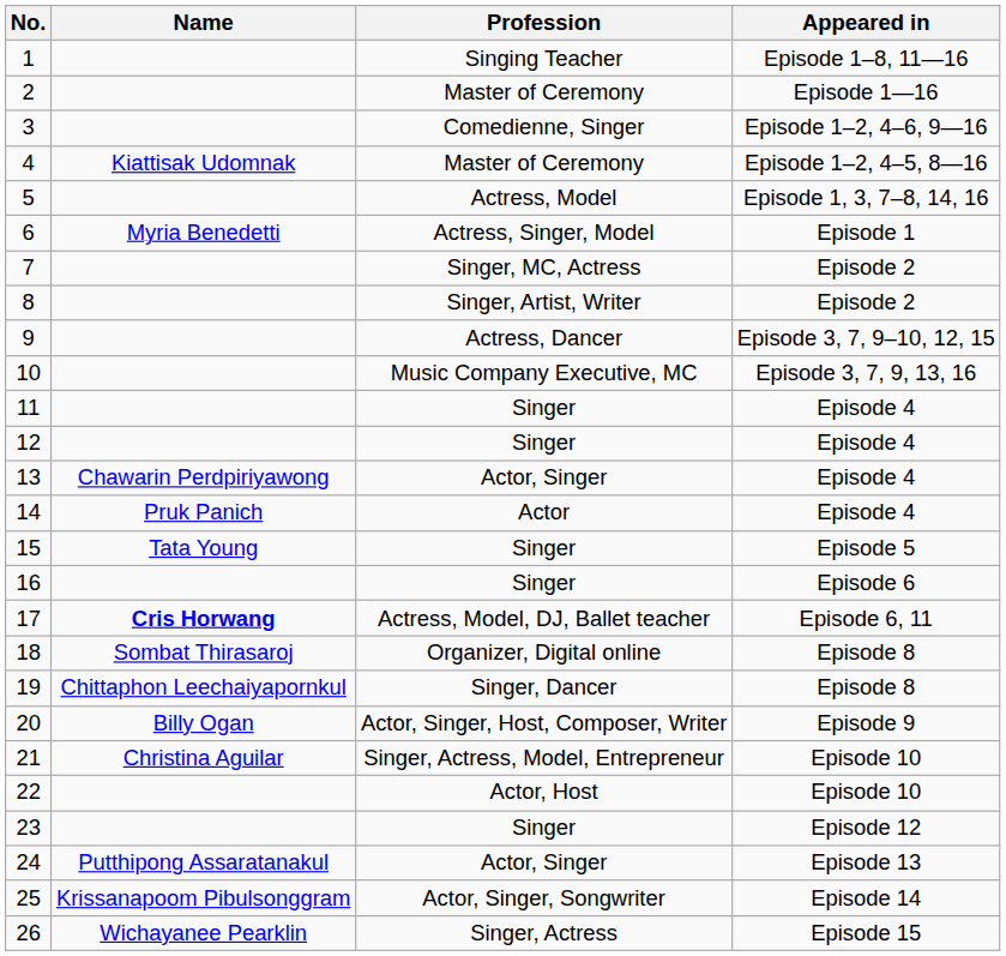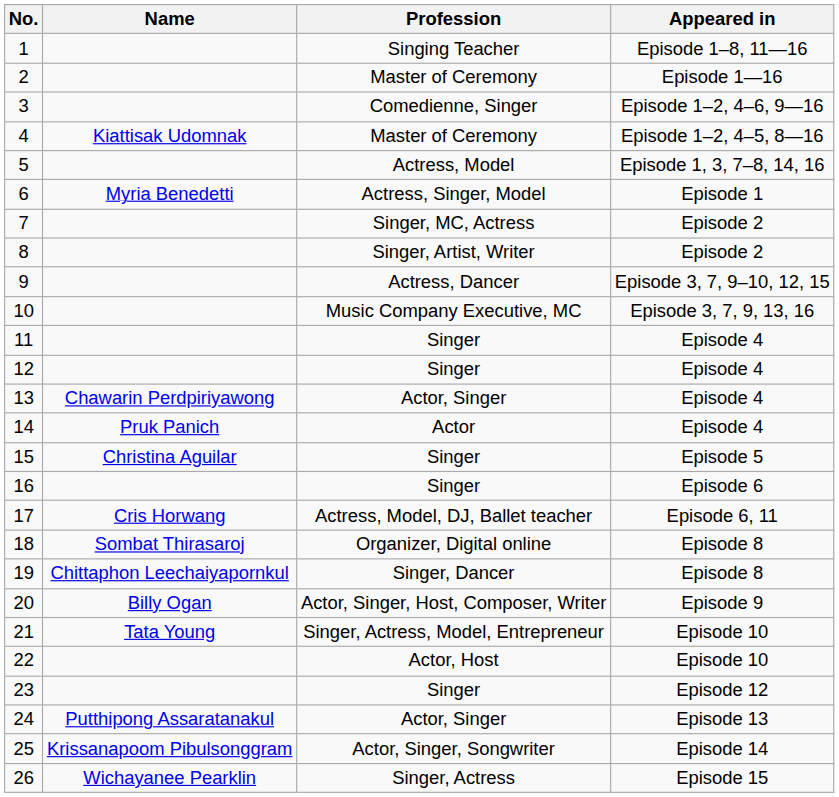15 | Name: Tata Young -> Christina Aguilar
17 | Name: bold -> normal
21 | Name: Christina Aguilar -> Tata Young
